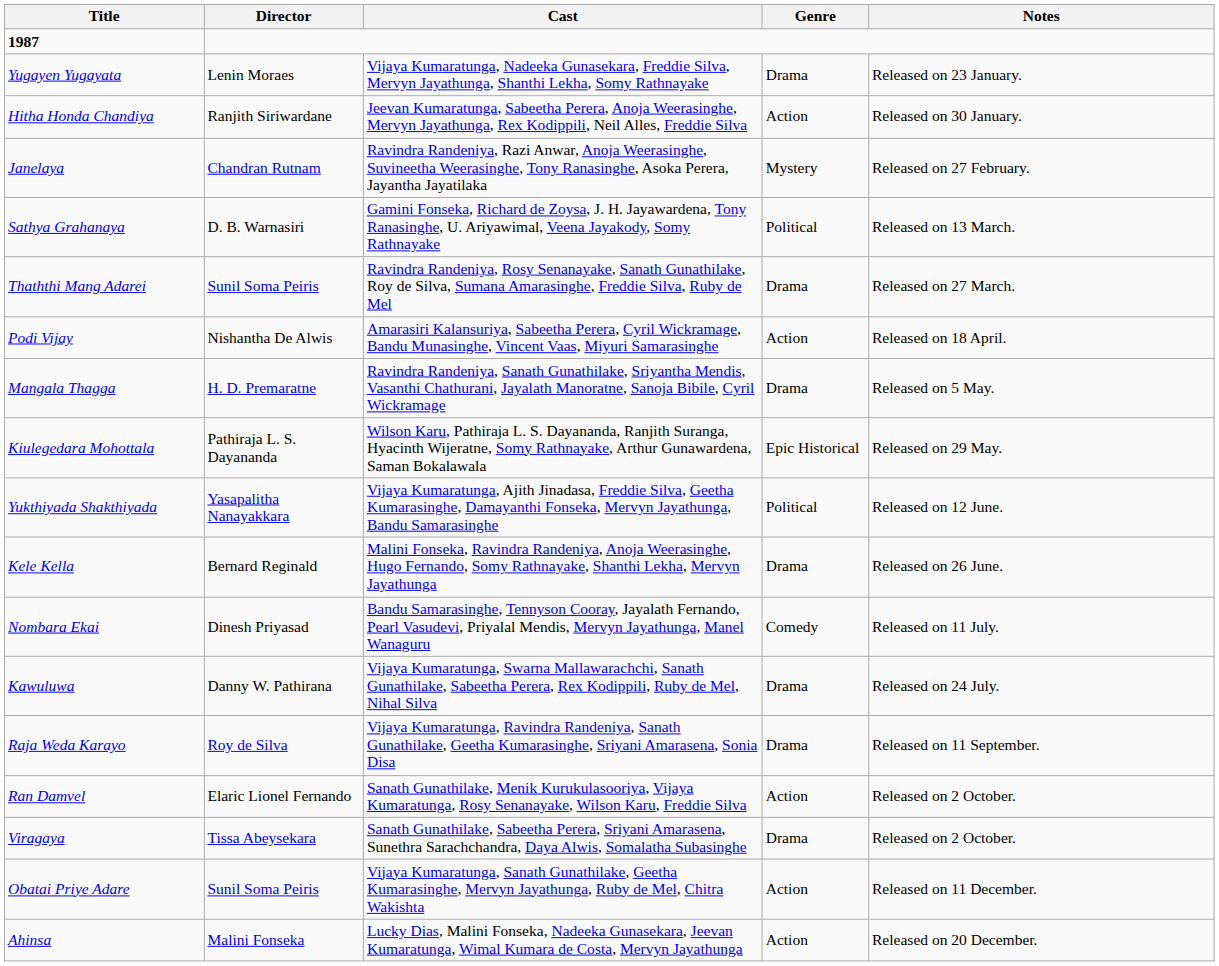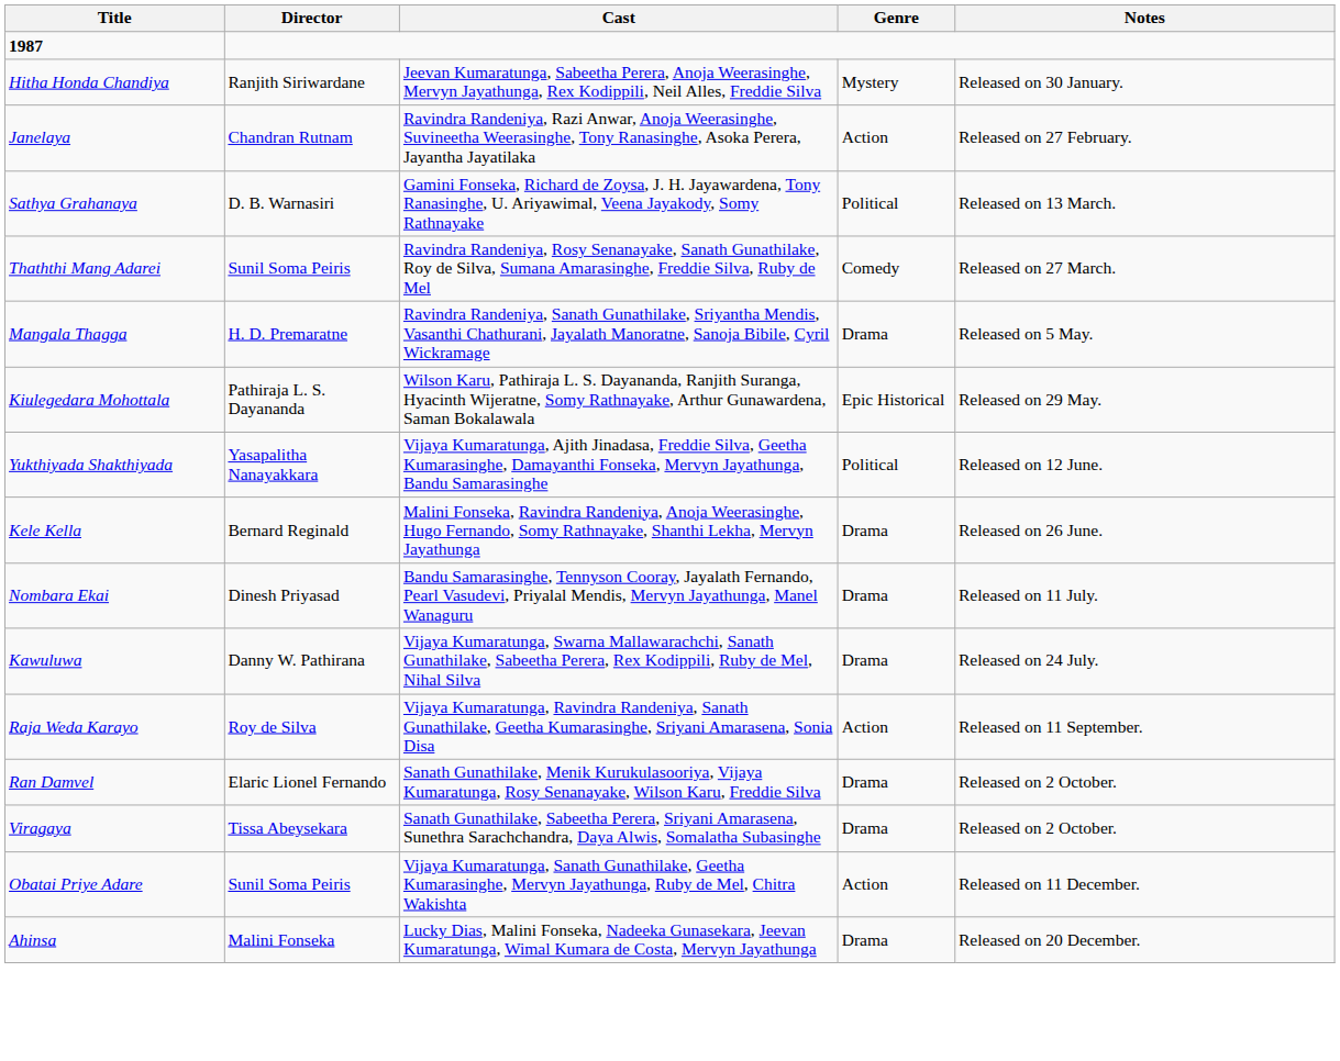- row: Yugayen Yugayata | Lenin Moraes | Vijaya Kumaratunga, Nadeeka Gunasekara, Freddie Silva, Mervyn Jayathunga, Shanthi Lekha, Somy Rathnayake | Drama | Released on 23 January.
Hitha Honda Chandiya | Genre: Action -> Mystery
Janelaya | Genre: Mystery -> Action
Thaththi Mang Adarei | Genre: Drama -> Comedy
- row: Podi Vijay | Nishantha De Alwis | Amarasiri Kalansuriya, Sabeetha Perera, Cyril Wickramage, Bandu Munasinghe, Vincent Vaas, Miyuri Samarasinghe | Action | Released on 18 April.
Nombara Ekai | Genre: Comedy -> Drama
Raja Weda Karayo | Genre: Drama -> Action
Ran Damvel | Genre: Action -> Drama
Ahinsa | Genre: Action -> Drama
